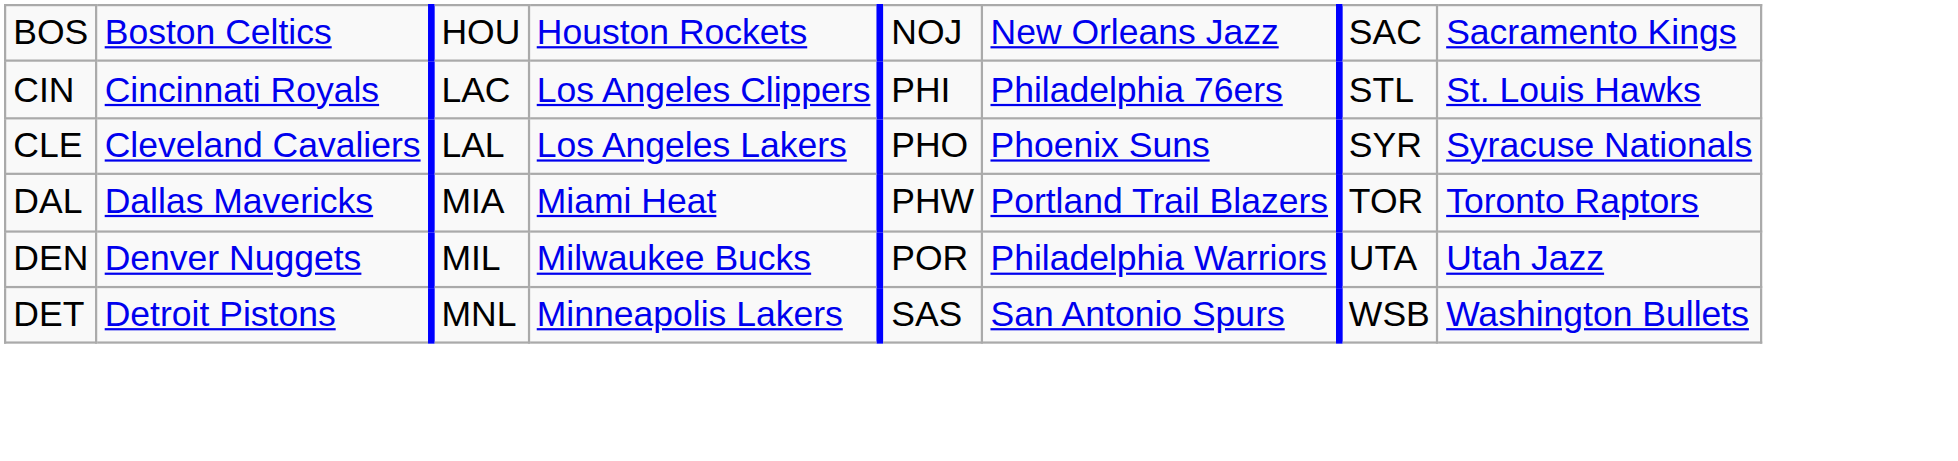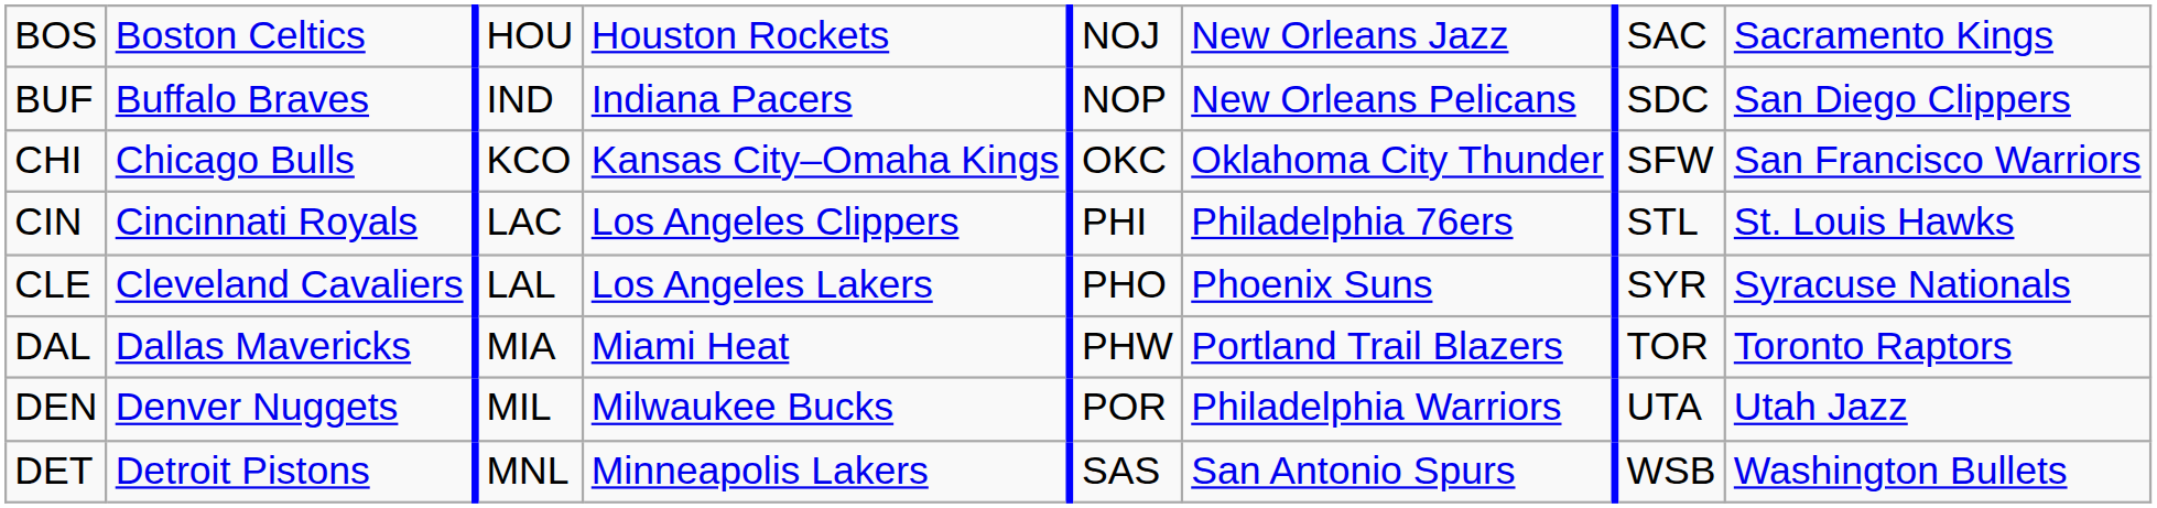+ row: BUF | Buffalo Braves | IND | Indiana Pacers | NOP | New Orleans Pelicans | SDC | San Diego Clippers
+ row: CHI | Chicago Bulls | KCO | Kansas City–Omaha Kings | OKC | Oklahoma City Thunder | SFW | San Francisco Warriors
